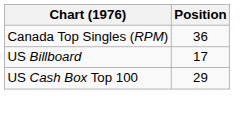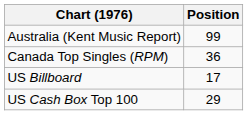+ row: Australia (Kent Music Report) | 99
